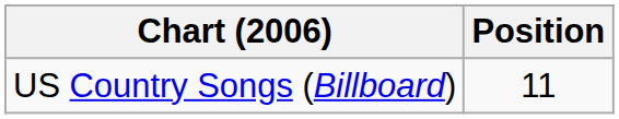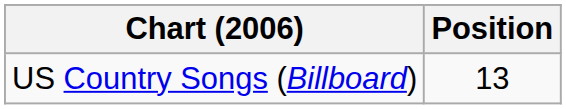US Country Songs (Billboard) | Position: 11 -> 13
